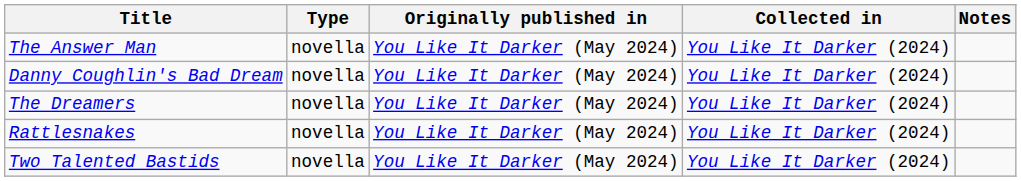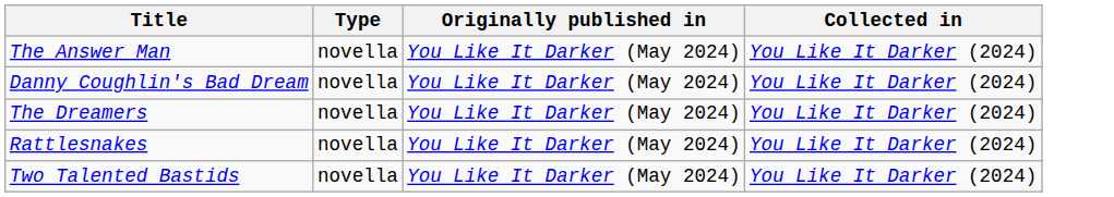- column: Notes
